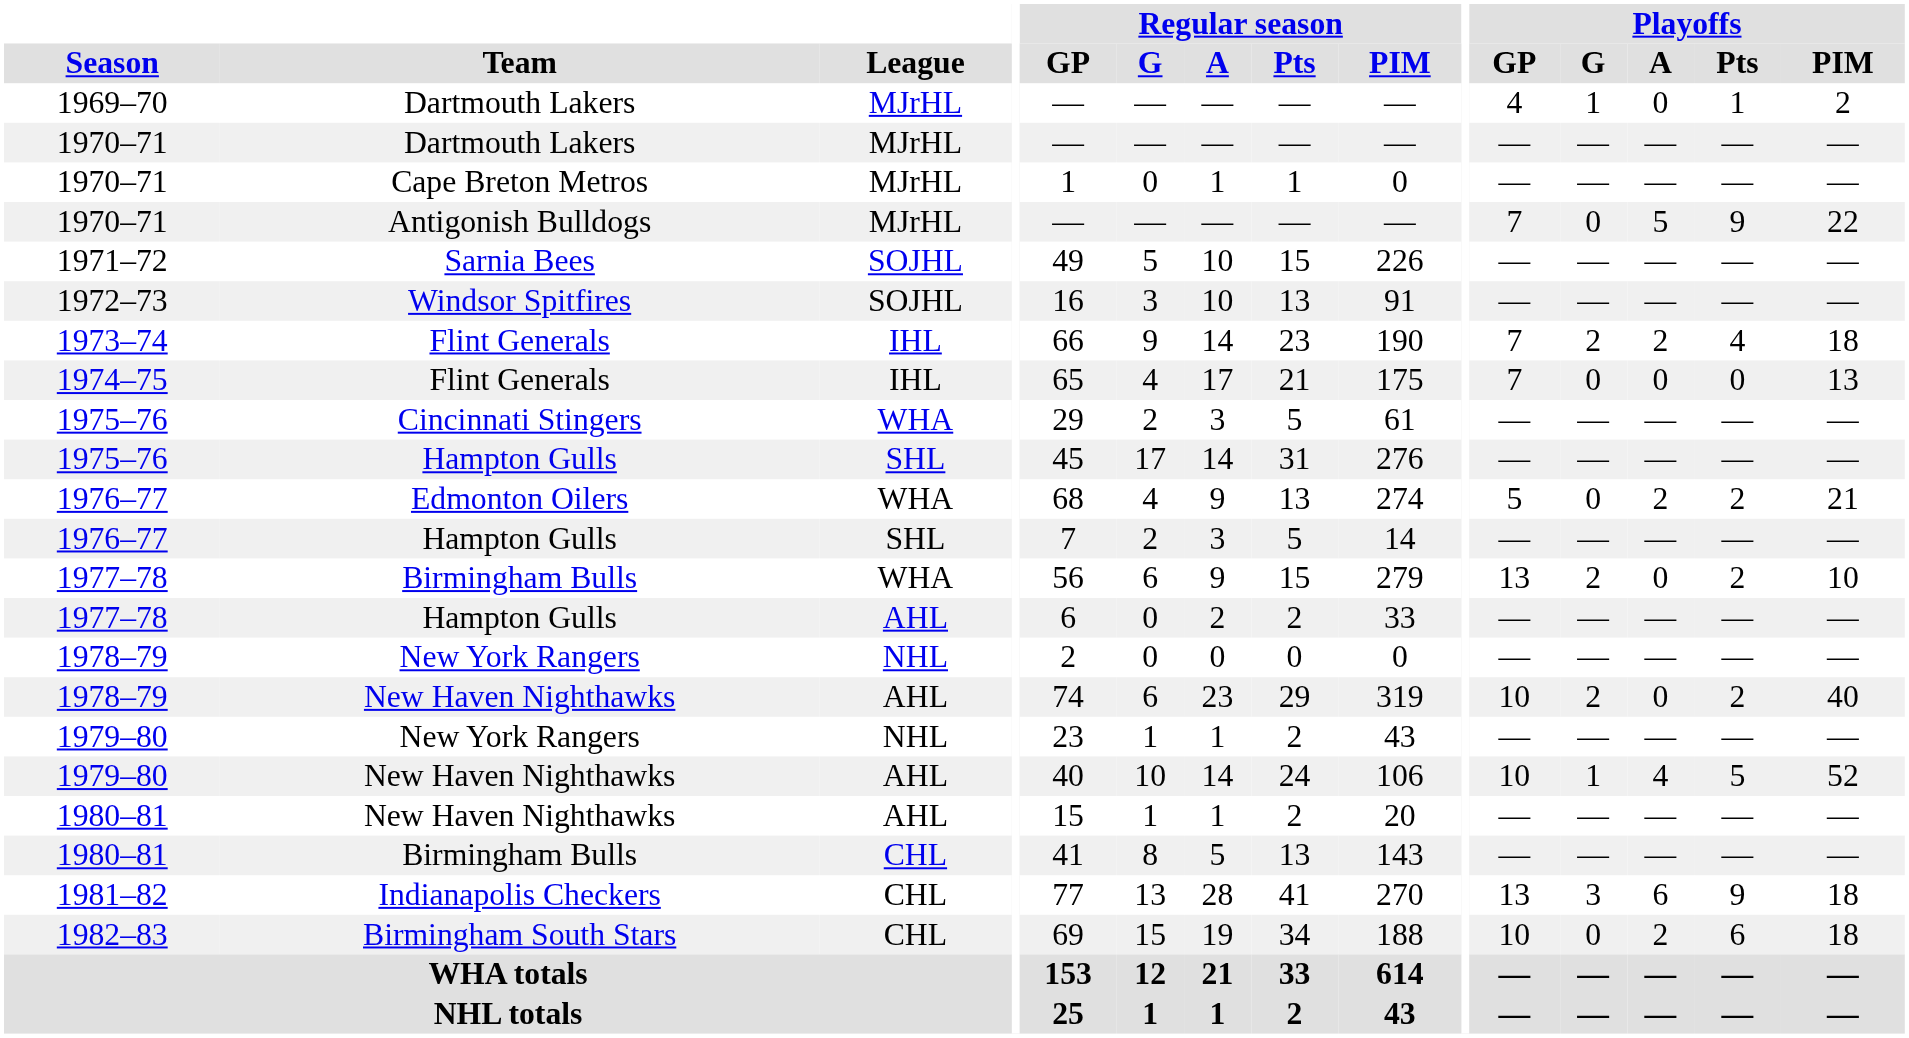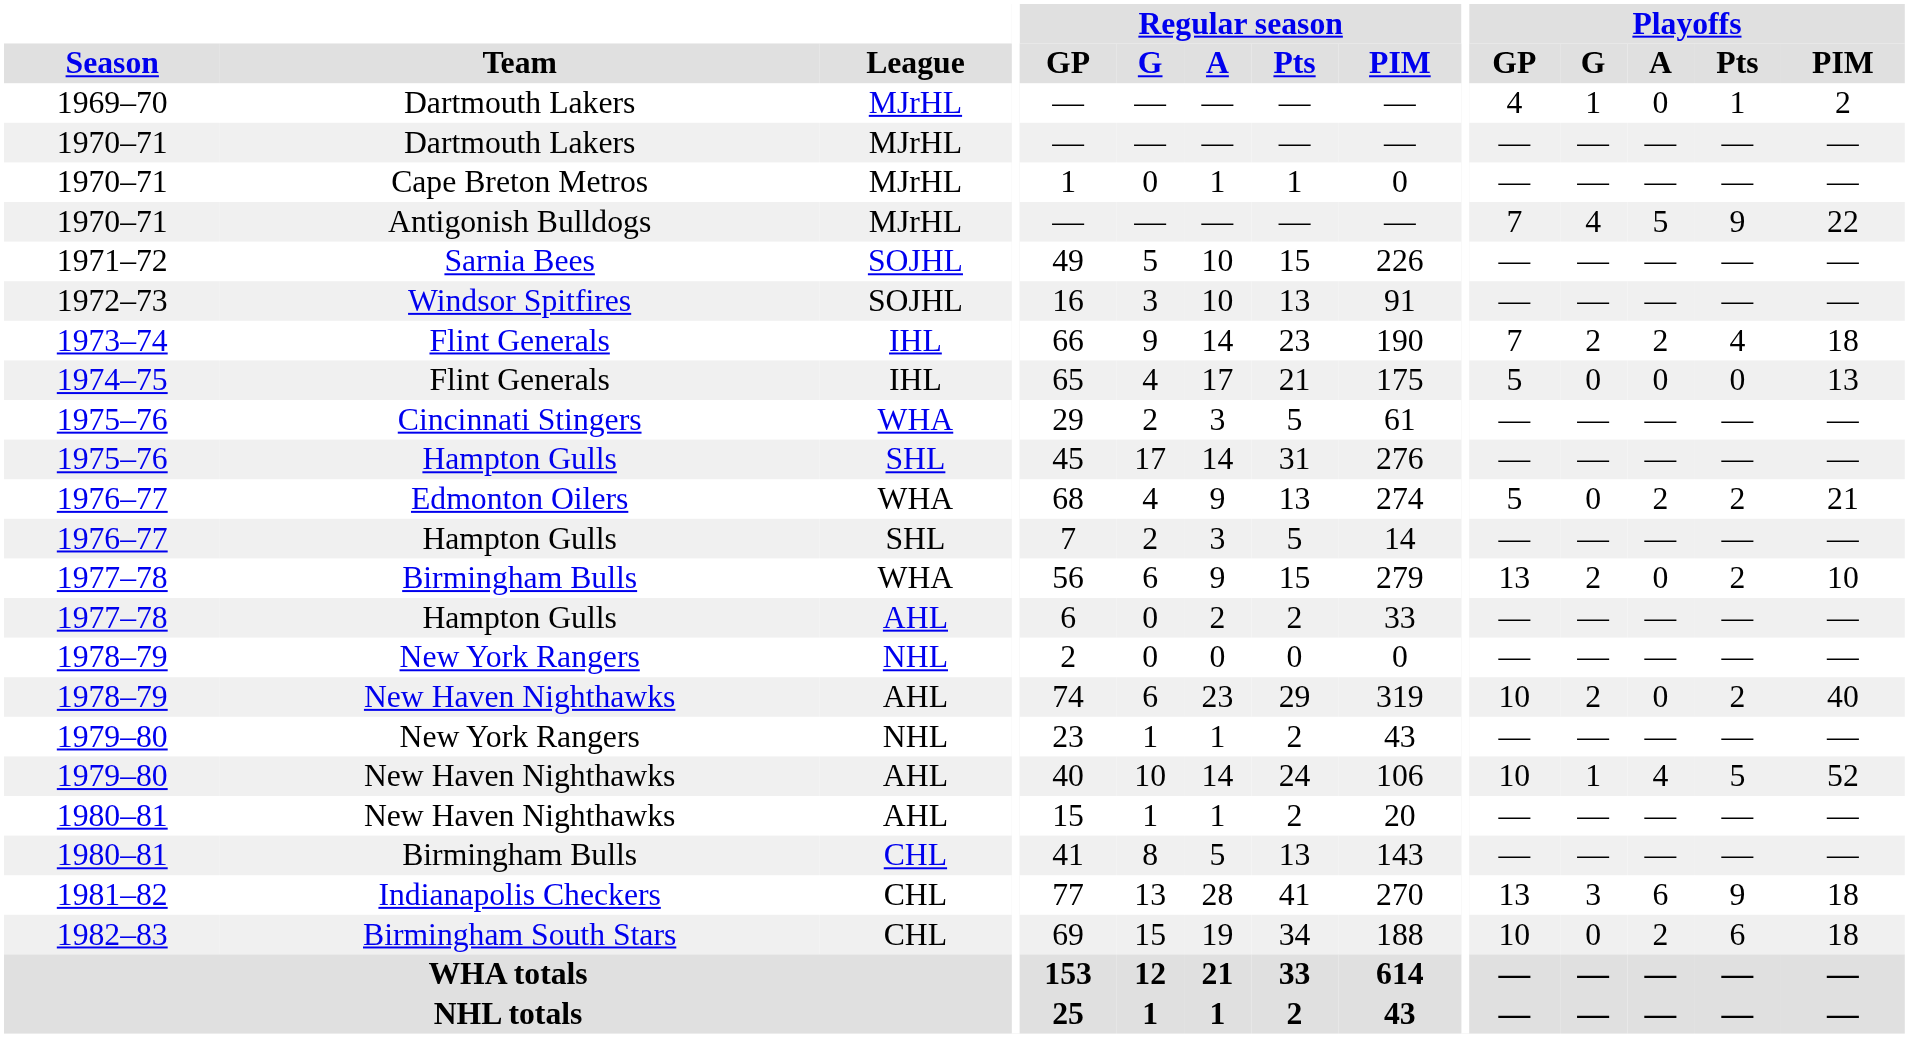1970–71 / Antigonish Bulldogs | Playoffs / G: 0 -> 4
1974–75 | Playoffs / GP: 7 -> 5
